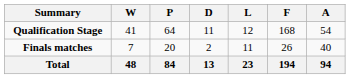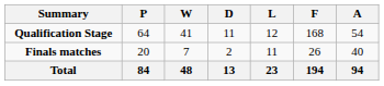columns swapped: P <-> W
